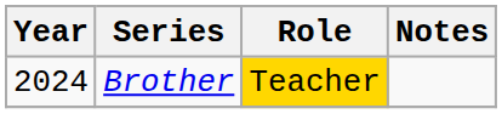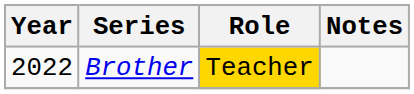Brother | Year: 2024 -> 2022
